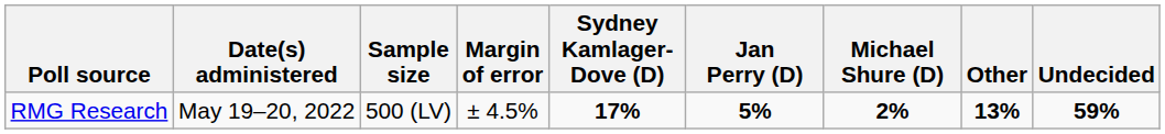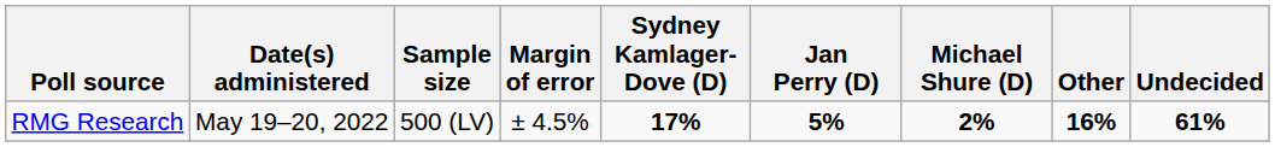RMG Research | Other: 13% -> 16%
RMG Research | Undecided: 59% -> 61%
